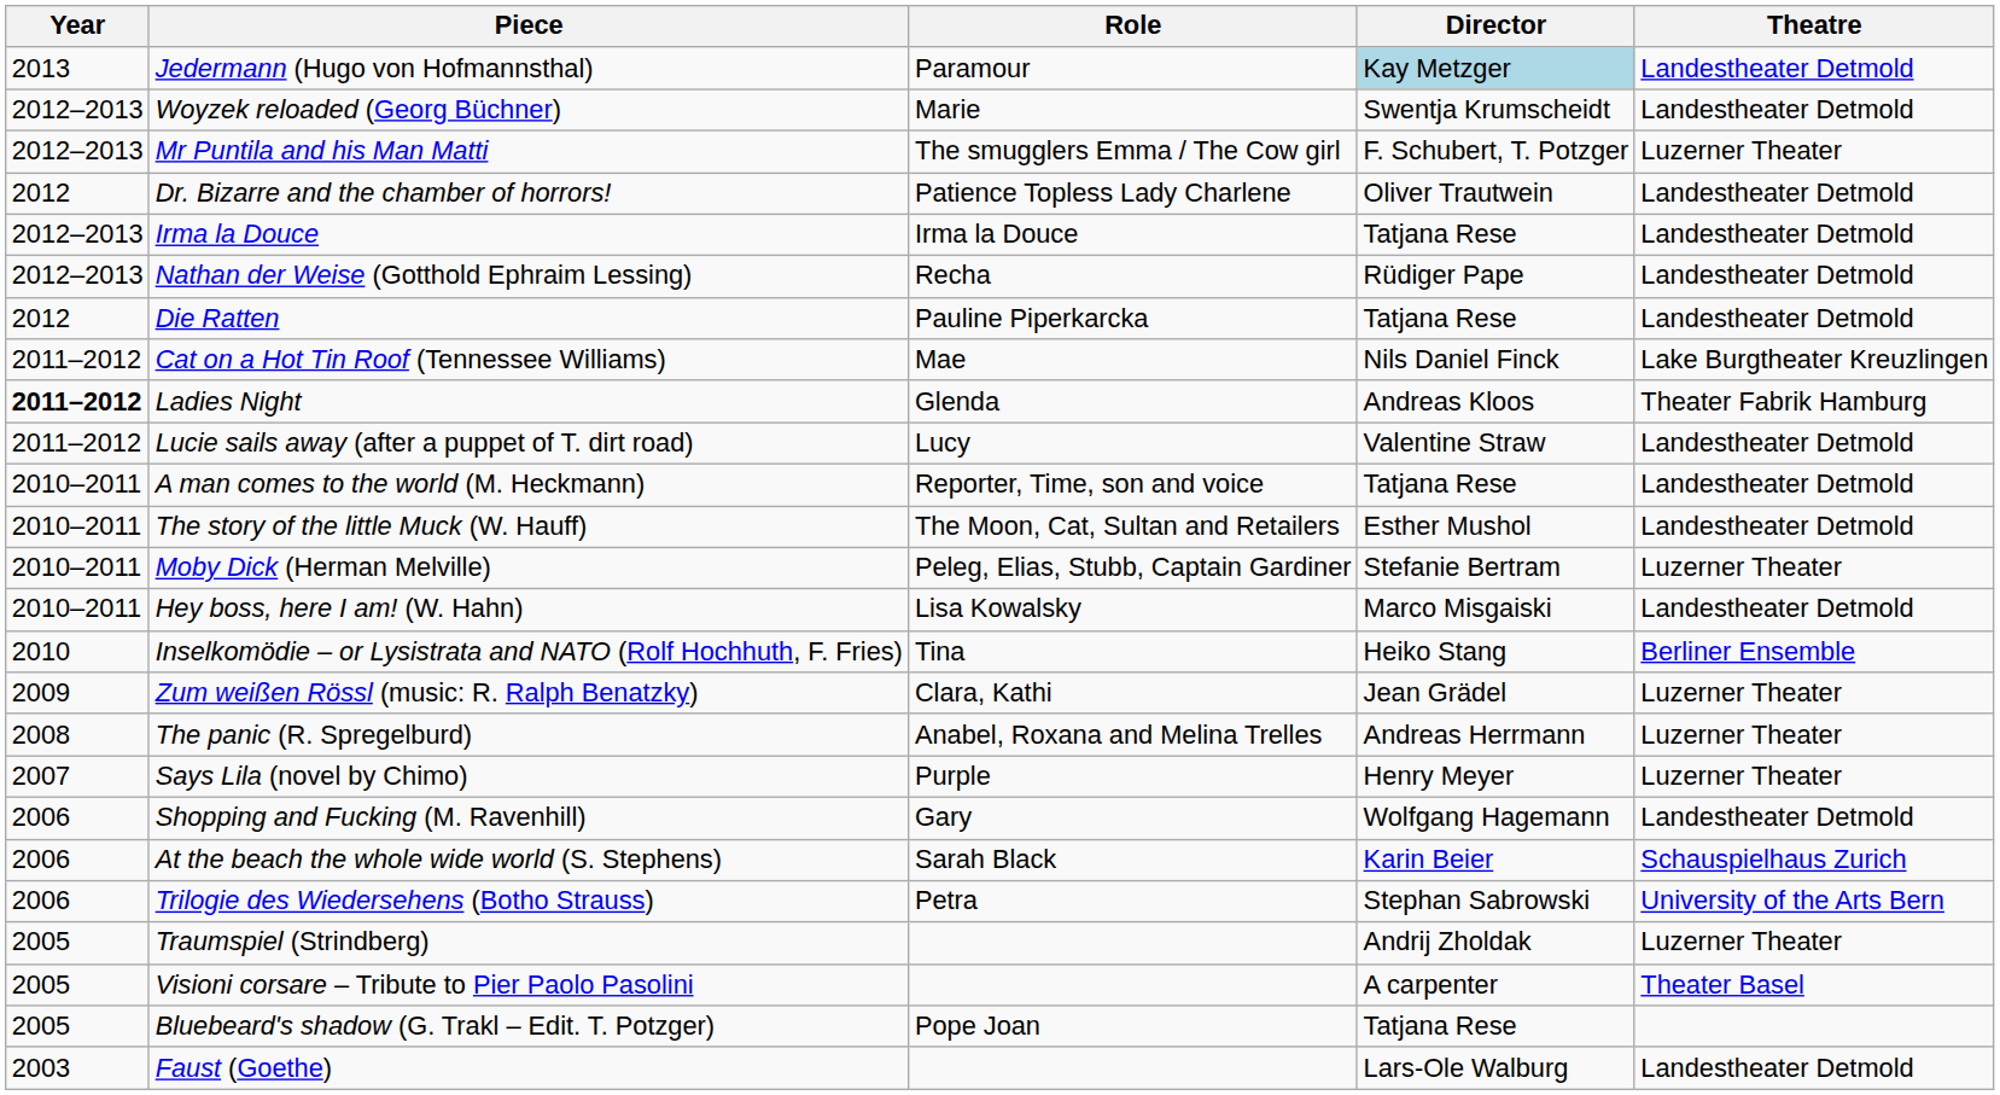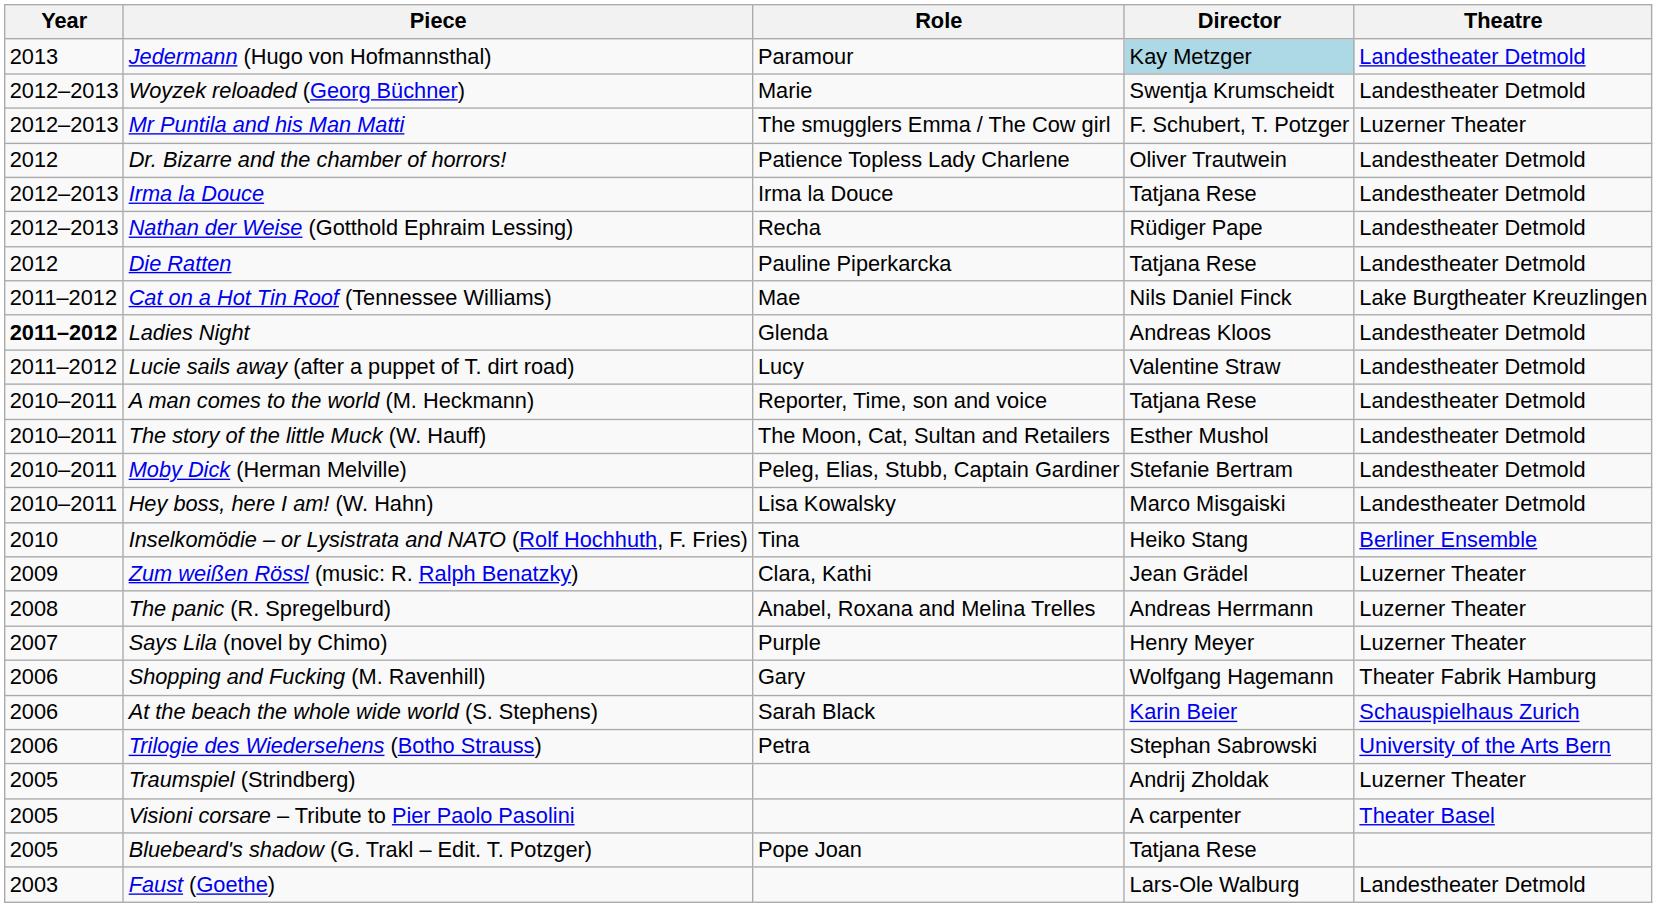Ladies Night | Theatre: Theater Fabrik Hamburg -> Landestheater Detmold
Moby Dick (Herman Melville) | Theatre: Luzerner Theater -> Landestheater Detmold
Shopping and Fucking (M. Ravenhill) | Theatre: Landestheater Detmold -> Theater Fabrik Hamburg
